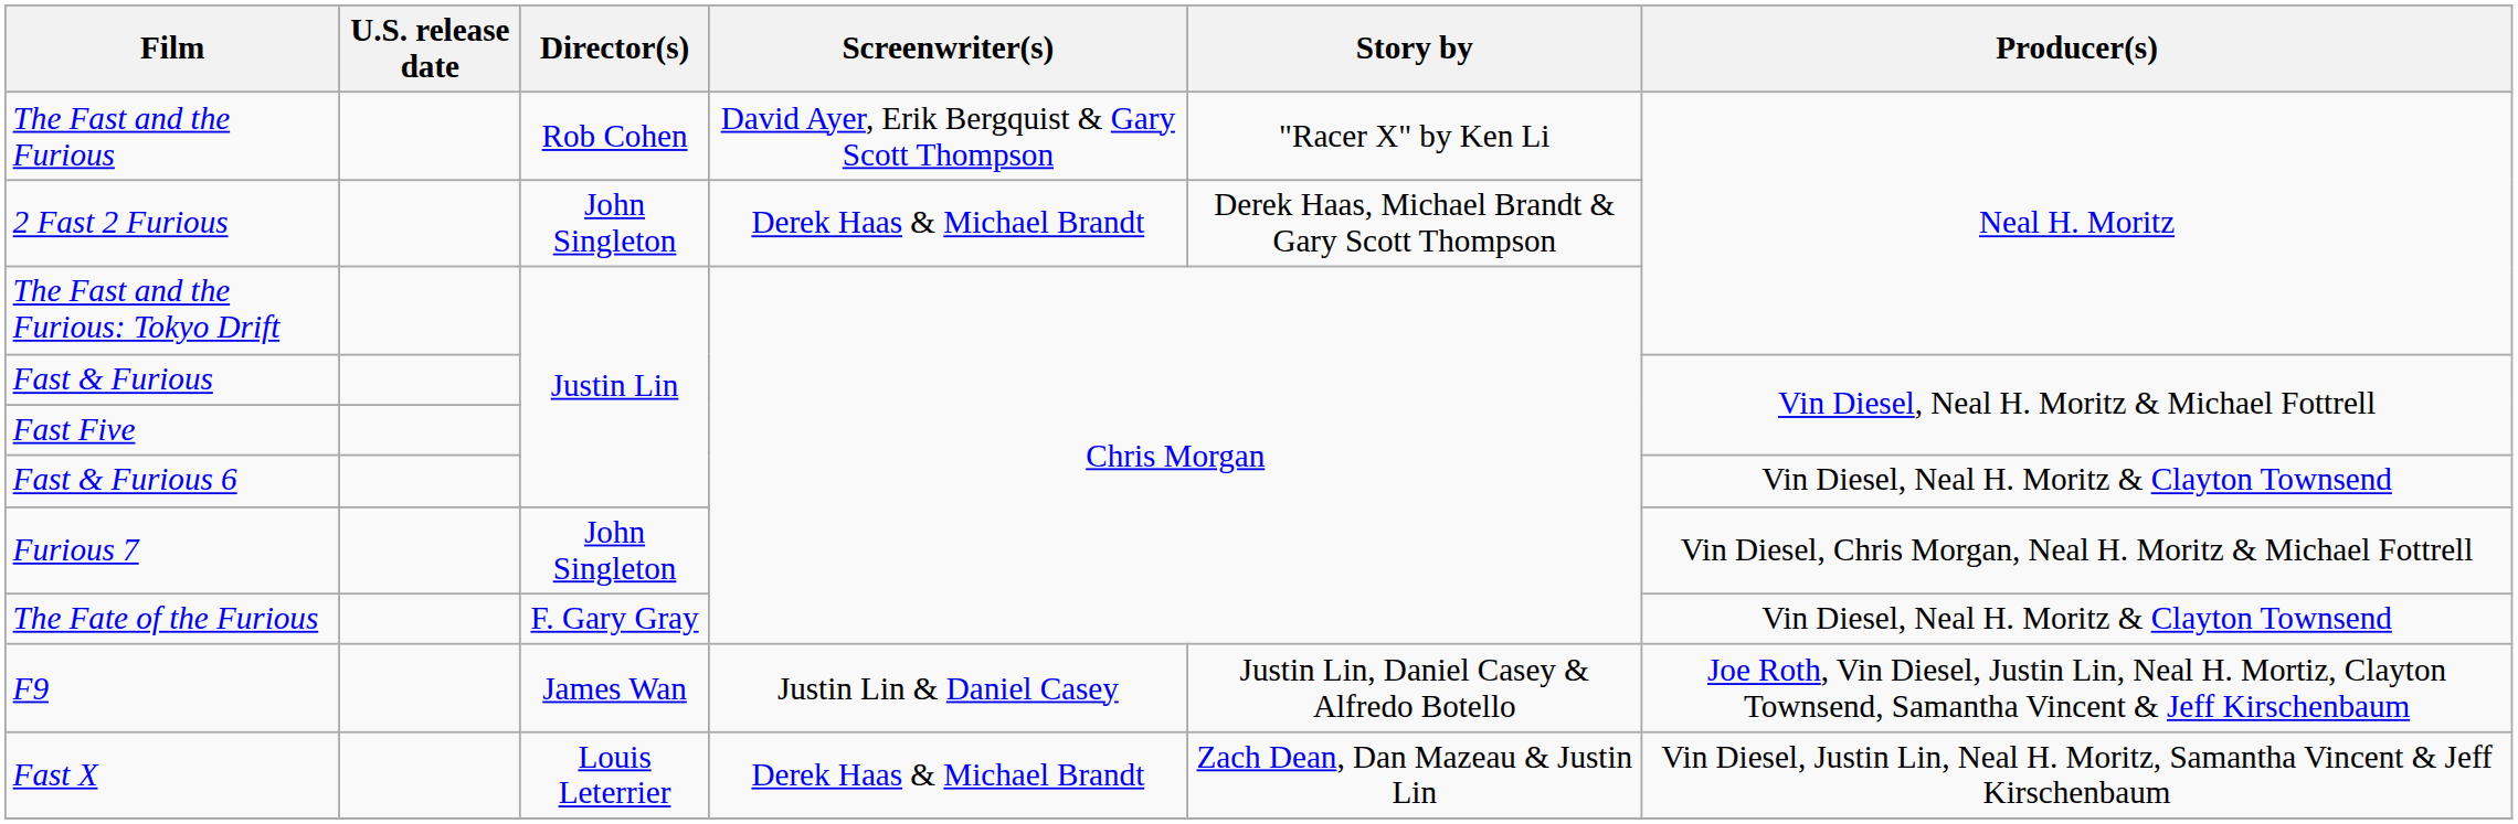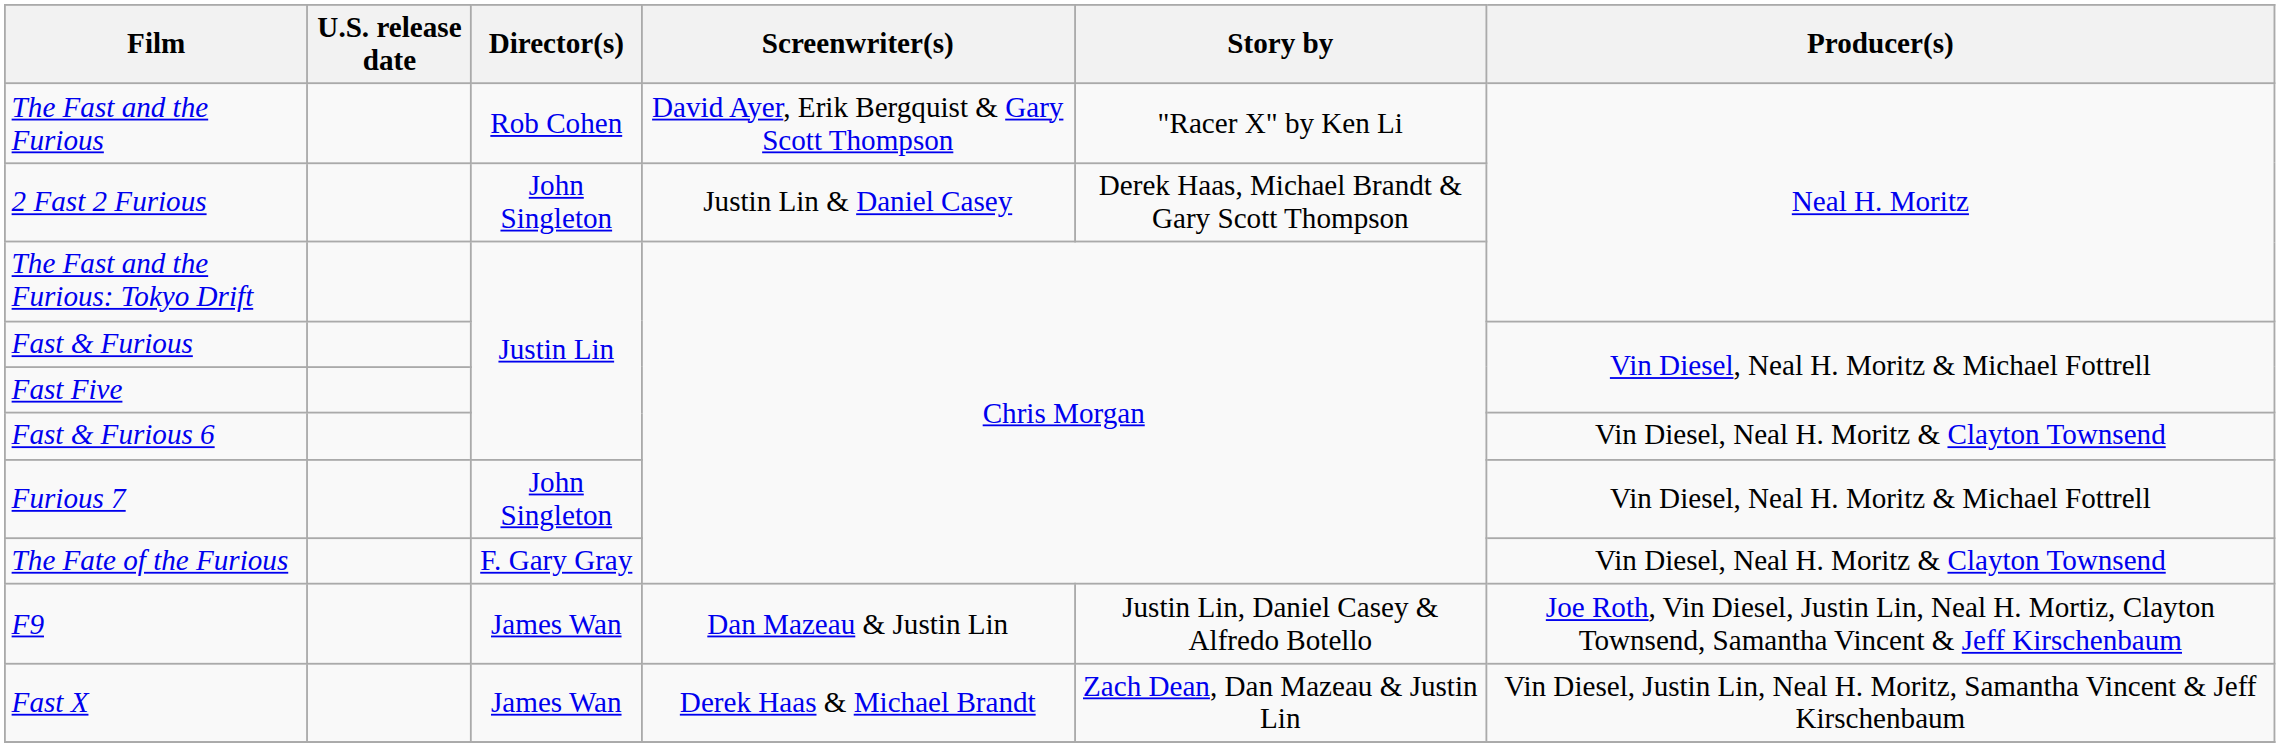2 Fast 2 Furious | Screenwriter(s): Derek Haas & Michael Brandt -> Justin Lin & Daniel Casey
Furious 7 | Producer(s): Vin Diesel, Chris Morgan, Neal H. Moritz & Michael Fottrell -> Vin Diesel, Neal H. Moritz & Michael Fottrell
F9 | Screenwriter(s): Justin Lin & Daniel Casey -> Dan Mazeau & Justin Lin
Fast X | Director(s): Louis Leterrier -> James Wan
